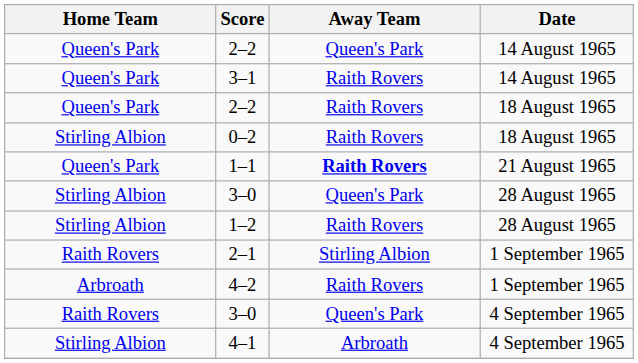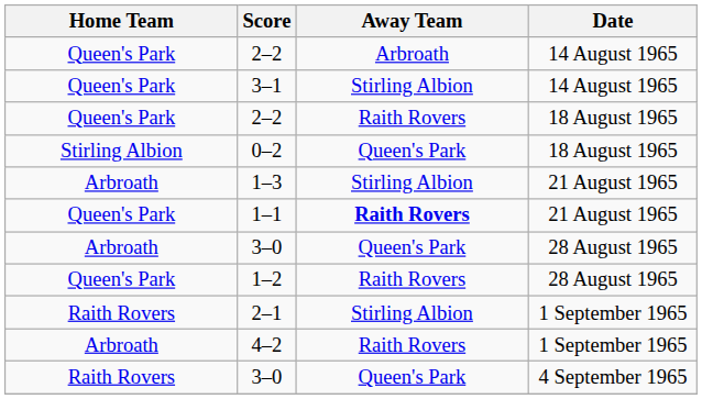2–2 / 14 August 1965 | Away Team: Queen's Park -> Arbroath
3–1 | Away Team: Raith Rovers -> Stirling Albion
0–2 | Away Team: Raith Rovers -> Queen's Park
+ row: Arbroath | 1–3 | Stirling Albion | 21 August 1965
3–0 / 28 August 1965 | Home Team: Stirling Albion -> Arbroath
1–2 | Home Team: Stirling Albion -> Queen's Park
- row: Stirling Albion | 4–1 | Arbroath | 4 September 1965
